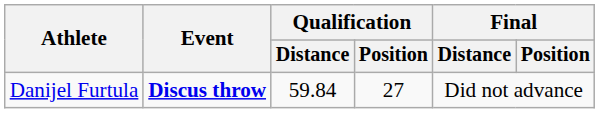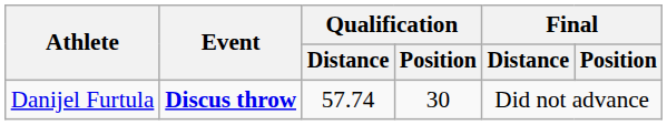Danijel Furtula | Qualification / Distance: 59.84 -> 57.74
Danijel Furtula | Qualification / Position: 27 -> 30
